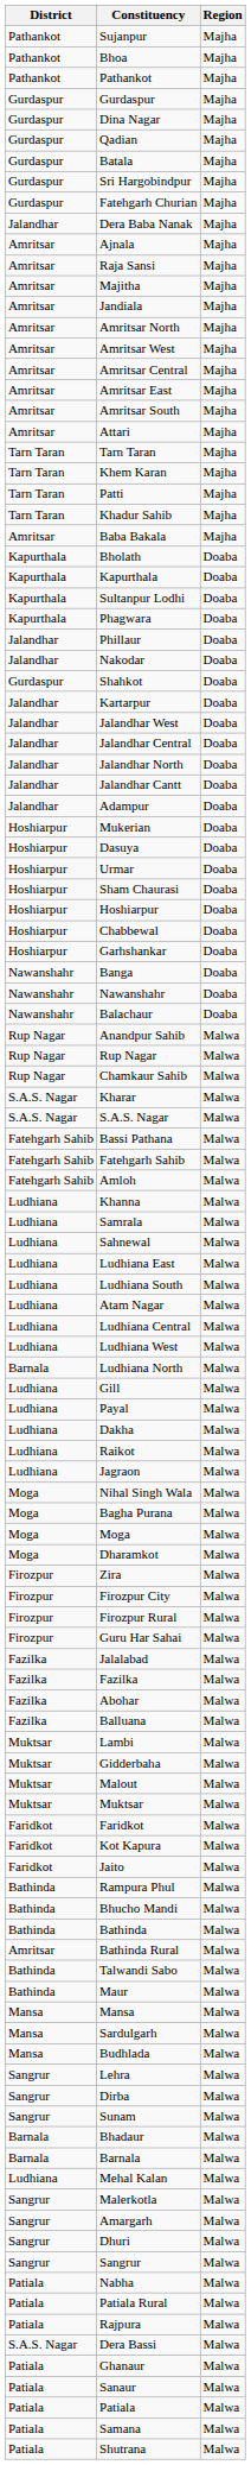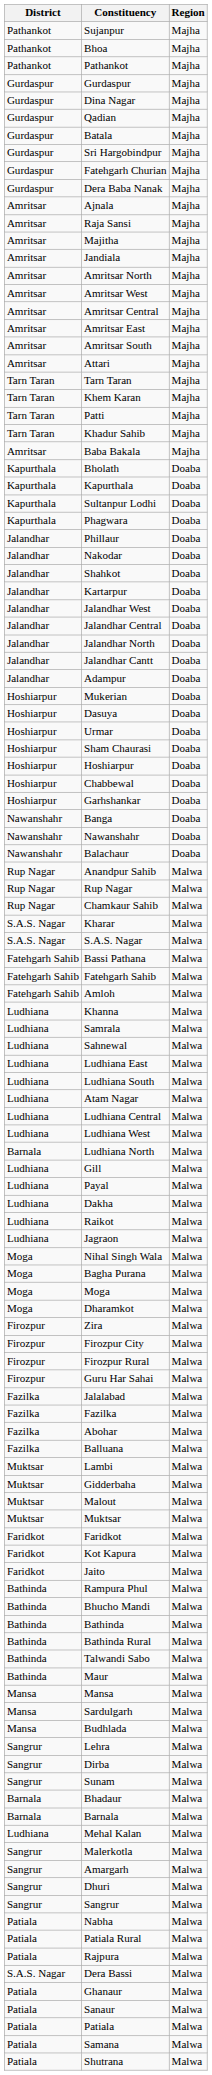Dera Baba Nanak | District: Jalandhar -> Gurdaspur
Shahkot | District: Gurdaspur -> Jalandhar
Bathinda Rural | District: Amritsar -> Bathinda
